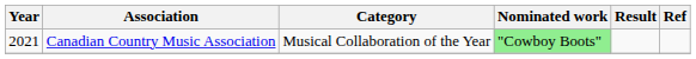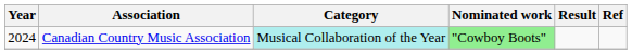Canadian Country Music Association | Year: 2021 -> 2024
Canadian Country Music Association | Category: no background -> paleturquoise background
